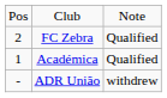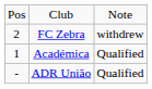FC Zebra | column 3: Qualified -> withdrew
ADR União | column 3: withdrew -> Qualified
